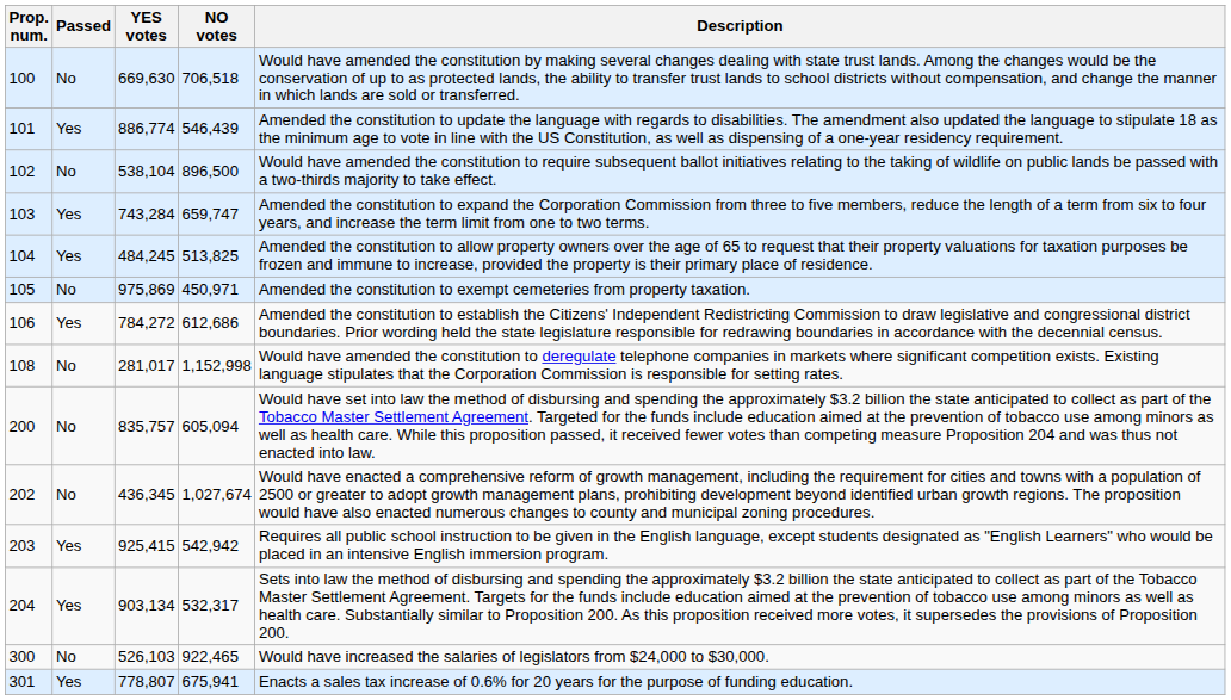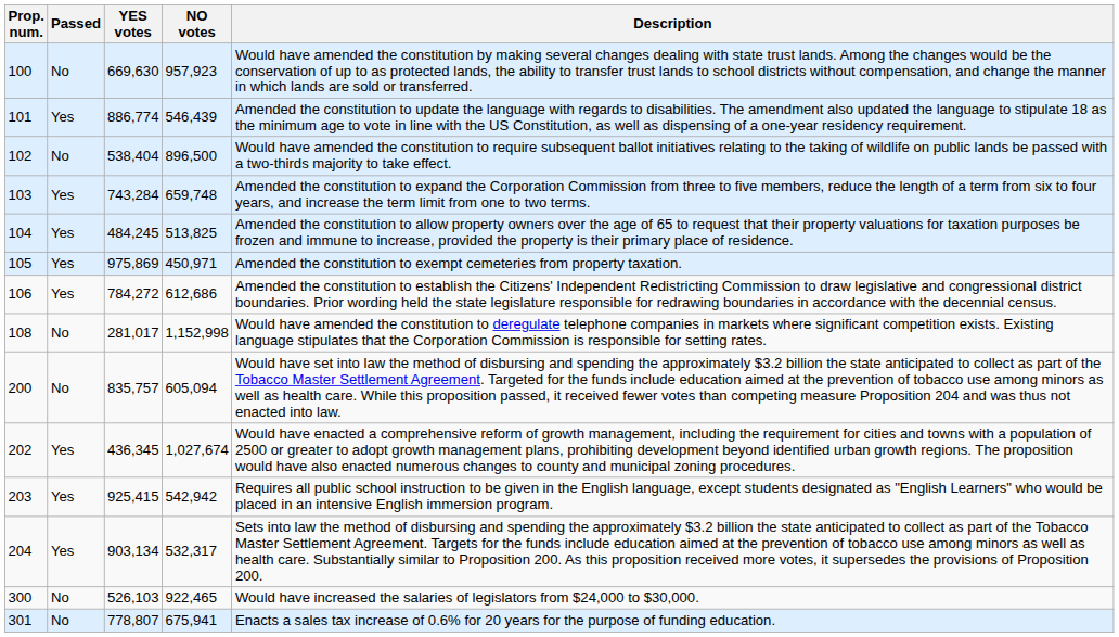100 | NO votes: 706,518 -> 957,923
102 | YES votes: 538,104 -> 538,404
103 | NO votes: 659,747 -> 659,748
105 | Passed: No -> Yes
202 | Passed: No -> Yes
301 | Passed: Yes -> No
